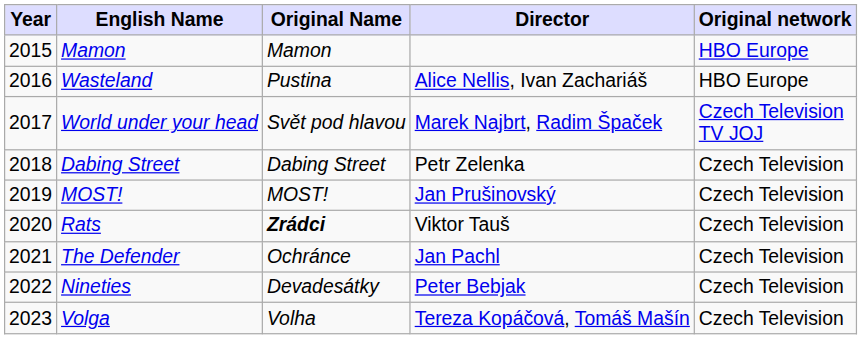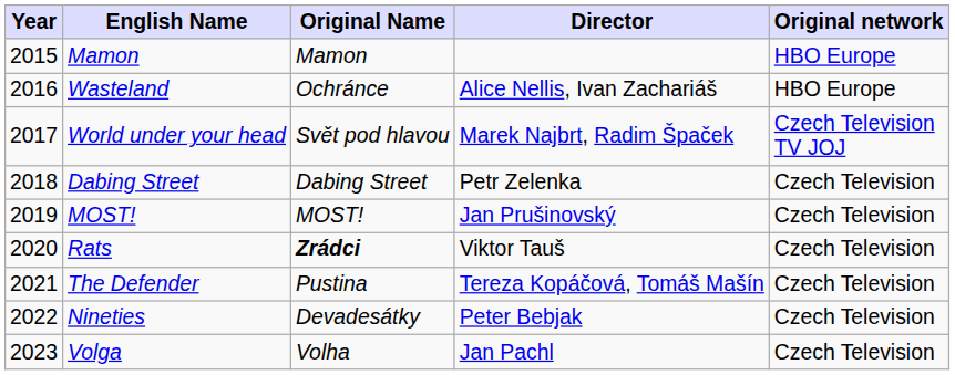Wasteland | Original Name: Pustina -> Ochránce
The Defender | Original Name: Ochránce -> Pustina
The Defender | Director: Jan Pachl -> Tereza Kopáčová, Tomáš Mašín
Volga | Director: Tereza Kopáčová, Tomáš Mašín -> Jan Pachl
